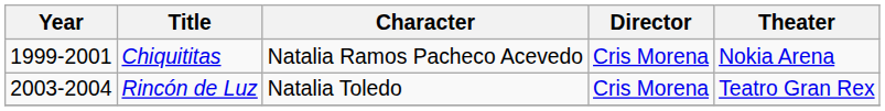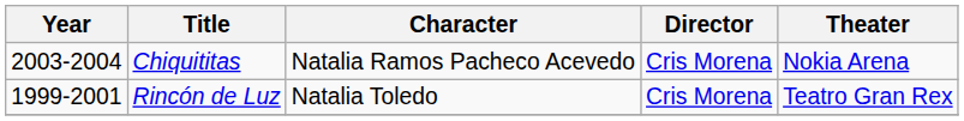Chiquititas | Year: 1999-2001 -> 2003-2004
Rincón de Luz | Year: 2003-2004 -> 1999-2001
